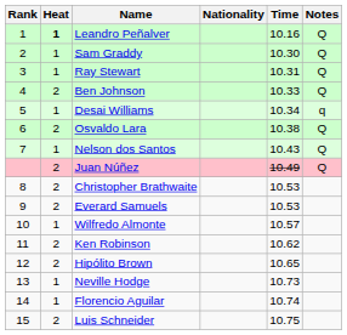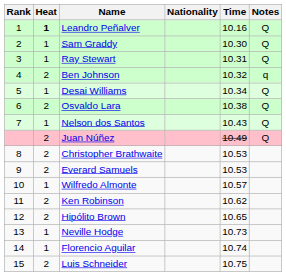Ben Johnson | Time: 10.33 -> 10.32
Ben Johnson | Notes: Q -> q
Desai Williams | Notes: q -> Q
